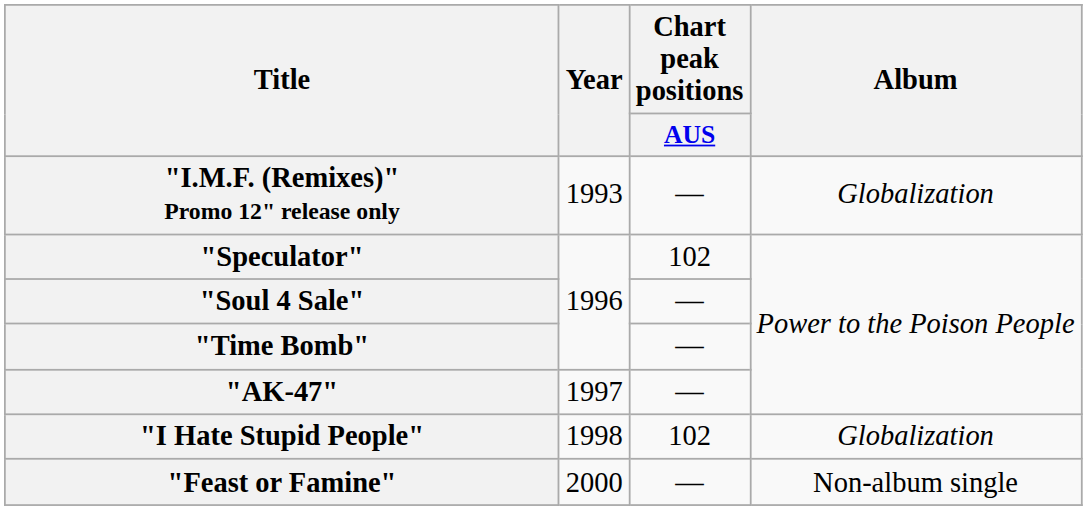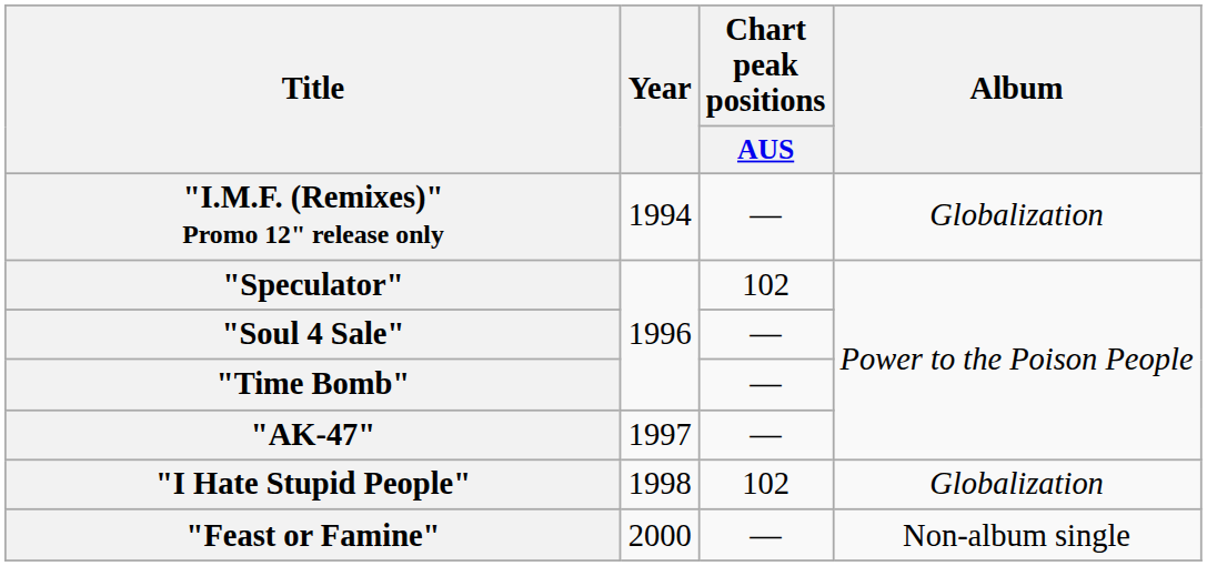"I.M.F. (Remixes)" Promo 12" release only | Year: 1993 -> 1994
